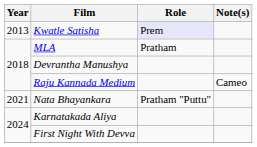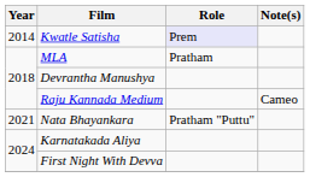Kwatle Satisha | Year: 2013 -> 2014
